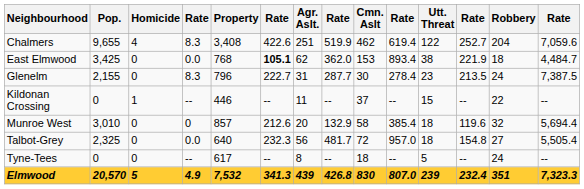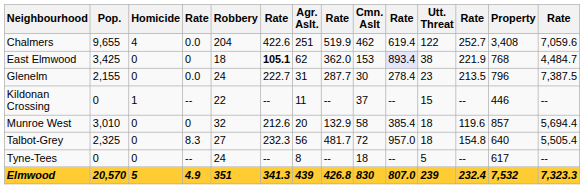columns swapped: Robbery <-> Property
Chalmers | column 4: 8.3 -> 0.0
East Elmwood | column 4: 0.0 -> 0
East Elmwood | column 10: no background -> lavender background
Glenelm | column 4: 8.3 -> 0.0
Talbot-Grey | column 4: 0.0 -> 8.3
